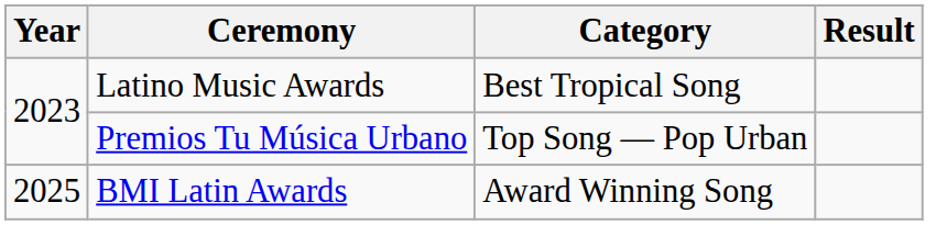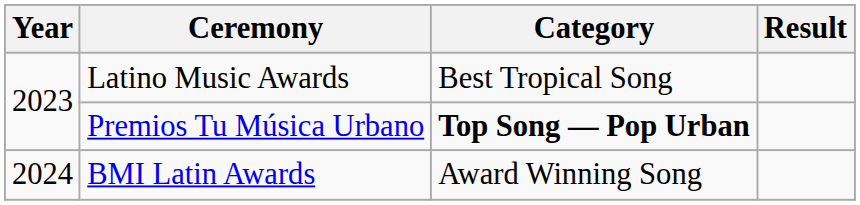Premios Tu Música Urbano | Category: normal -> bold
BMI Latin Awards | Year: 2025 -> 2024
